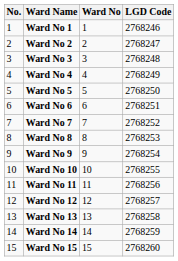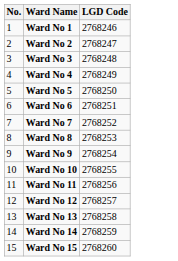- column: Ward No | 1 | 2 | 3 | 4 | 5 | 6 | 7 | 8 | 9 | 10 | 11 | 12 | 13 | 14 | 15
